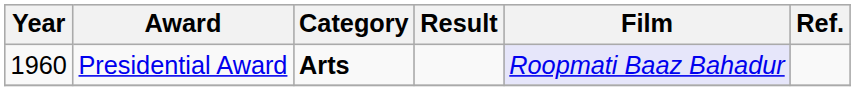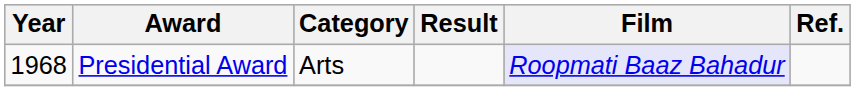Presidential Award | Year: 1960 -> 1968
Presidential Award | Category: bold -> normal
